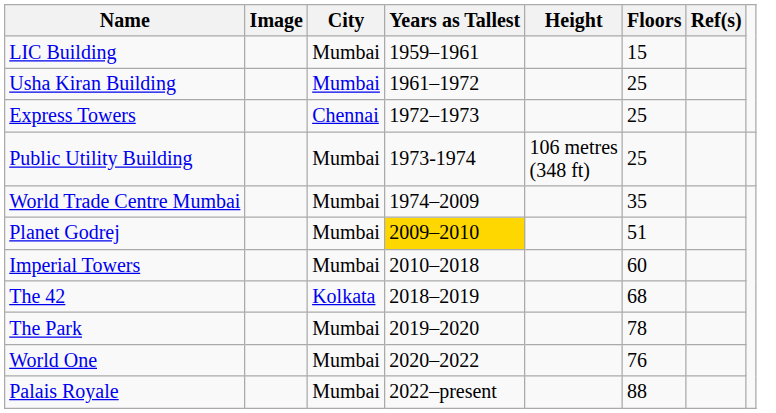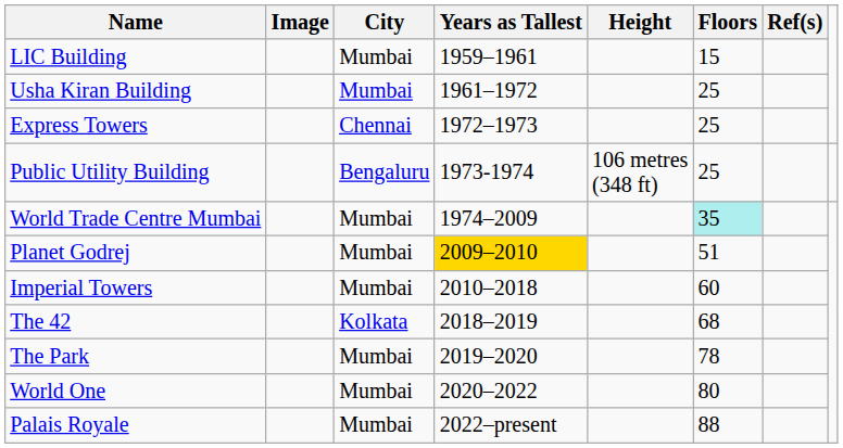Public Utility Building | City: Mumbai -> Bengaluru
World Trade Centre Mumbai | Floors: no background -> paleturquoise background
World One | Floors: 76 -> 80
